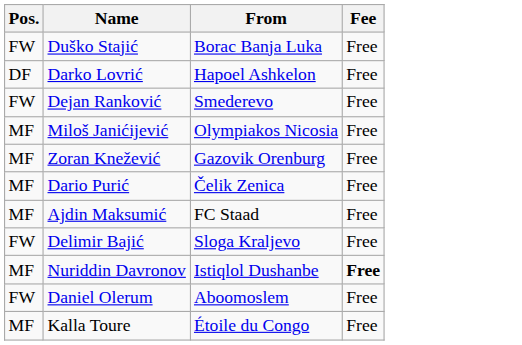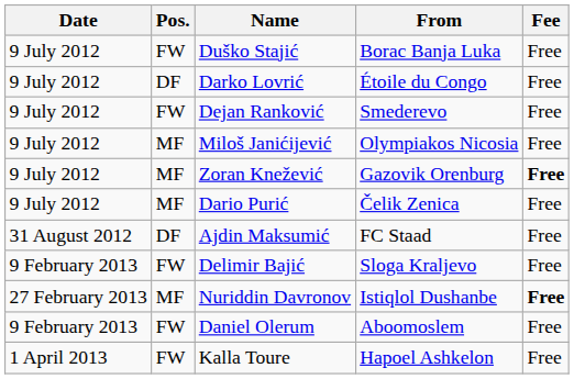+ column: Date | 9 July 2012 | 9 July 2012 | 9 July 2012 | 9 July 2012 | 9 July 2012 | 9 July 2012 | 31 August 2012 | 9 February 2013 | 27 February 2013 | 9 February 2013 | 1 April 2013
Darko Lovrić | From: Hapoel Ashkelon -> Étoile du Congo
Zoran Knežević | Fee: normal -> bold
Ajdin Maksumić | Pos.: MF -> DF
Kalla Toure | Pos.: MF -> FW
Kalla Toure | From: Étoile du Congo -> Hapoel Ashkelon
